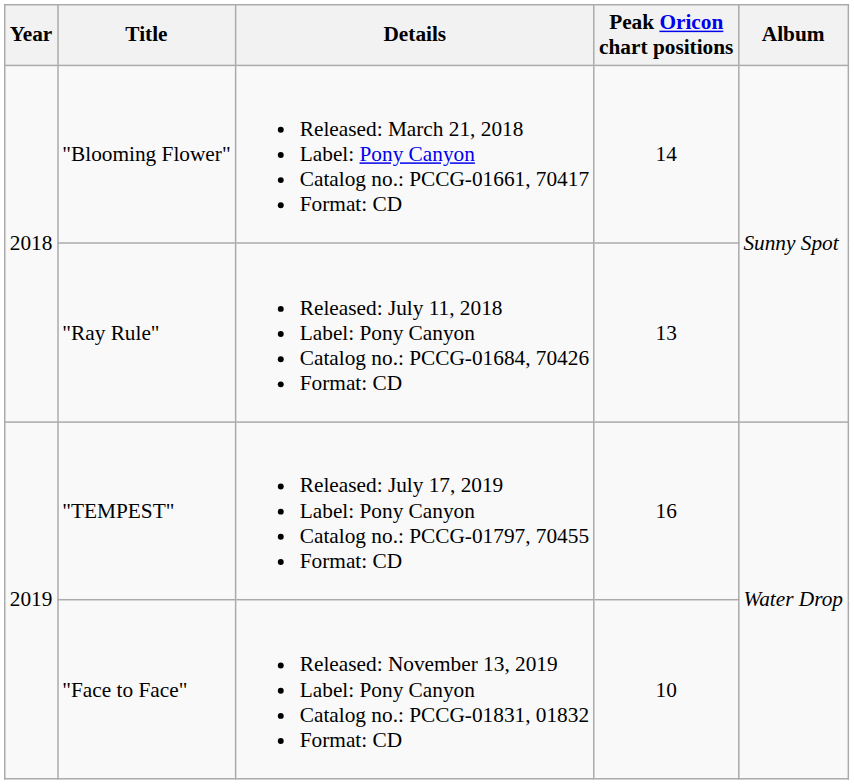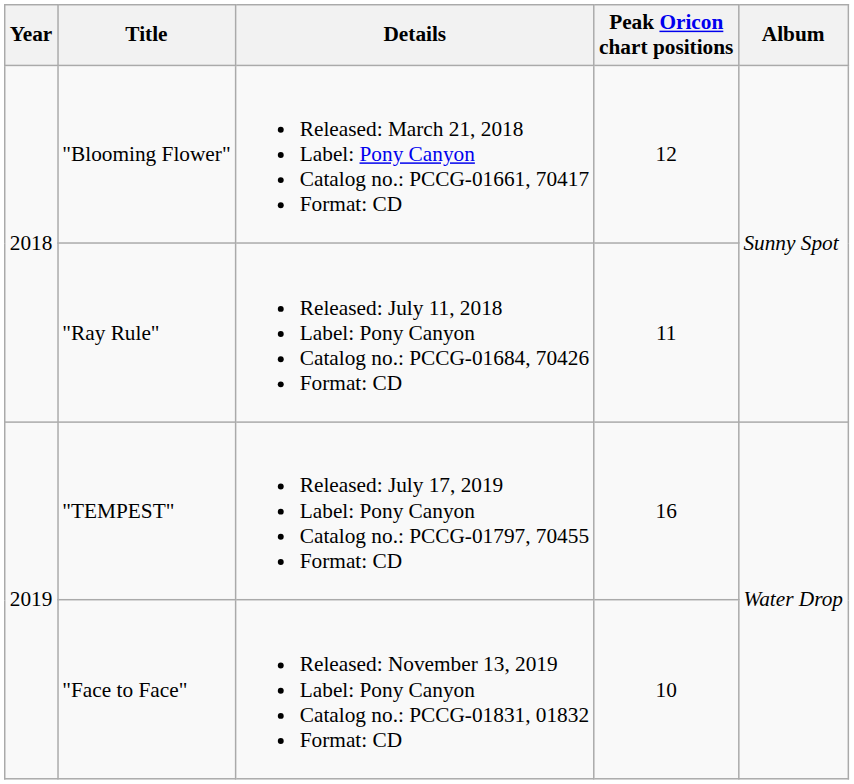"Blooming Flower" | Peak Oricon chart positions: 14 -> 12
"Ray Rule" | Peak Oricon chart positions: 13 -> 11
